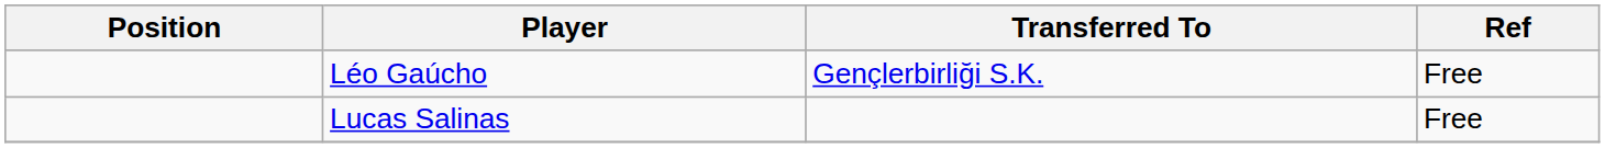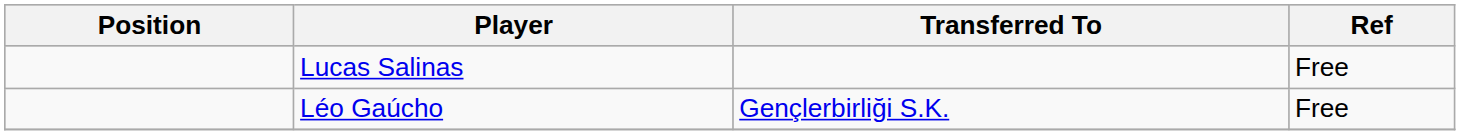rows swapped: Lucas Salinas <-> Léo Gaúcho
